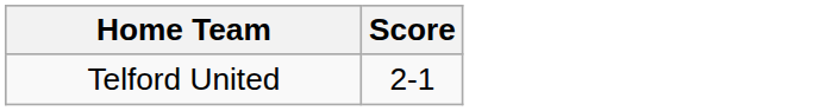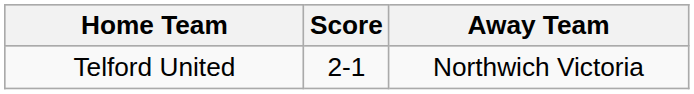+ column: Away Team | Northwich Victoria
